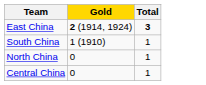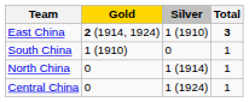+ column: Silver | 1 (1910) | 0 | 1 (1914) | 1 (1924)
